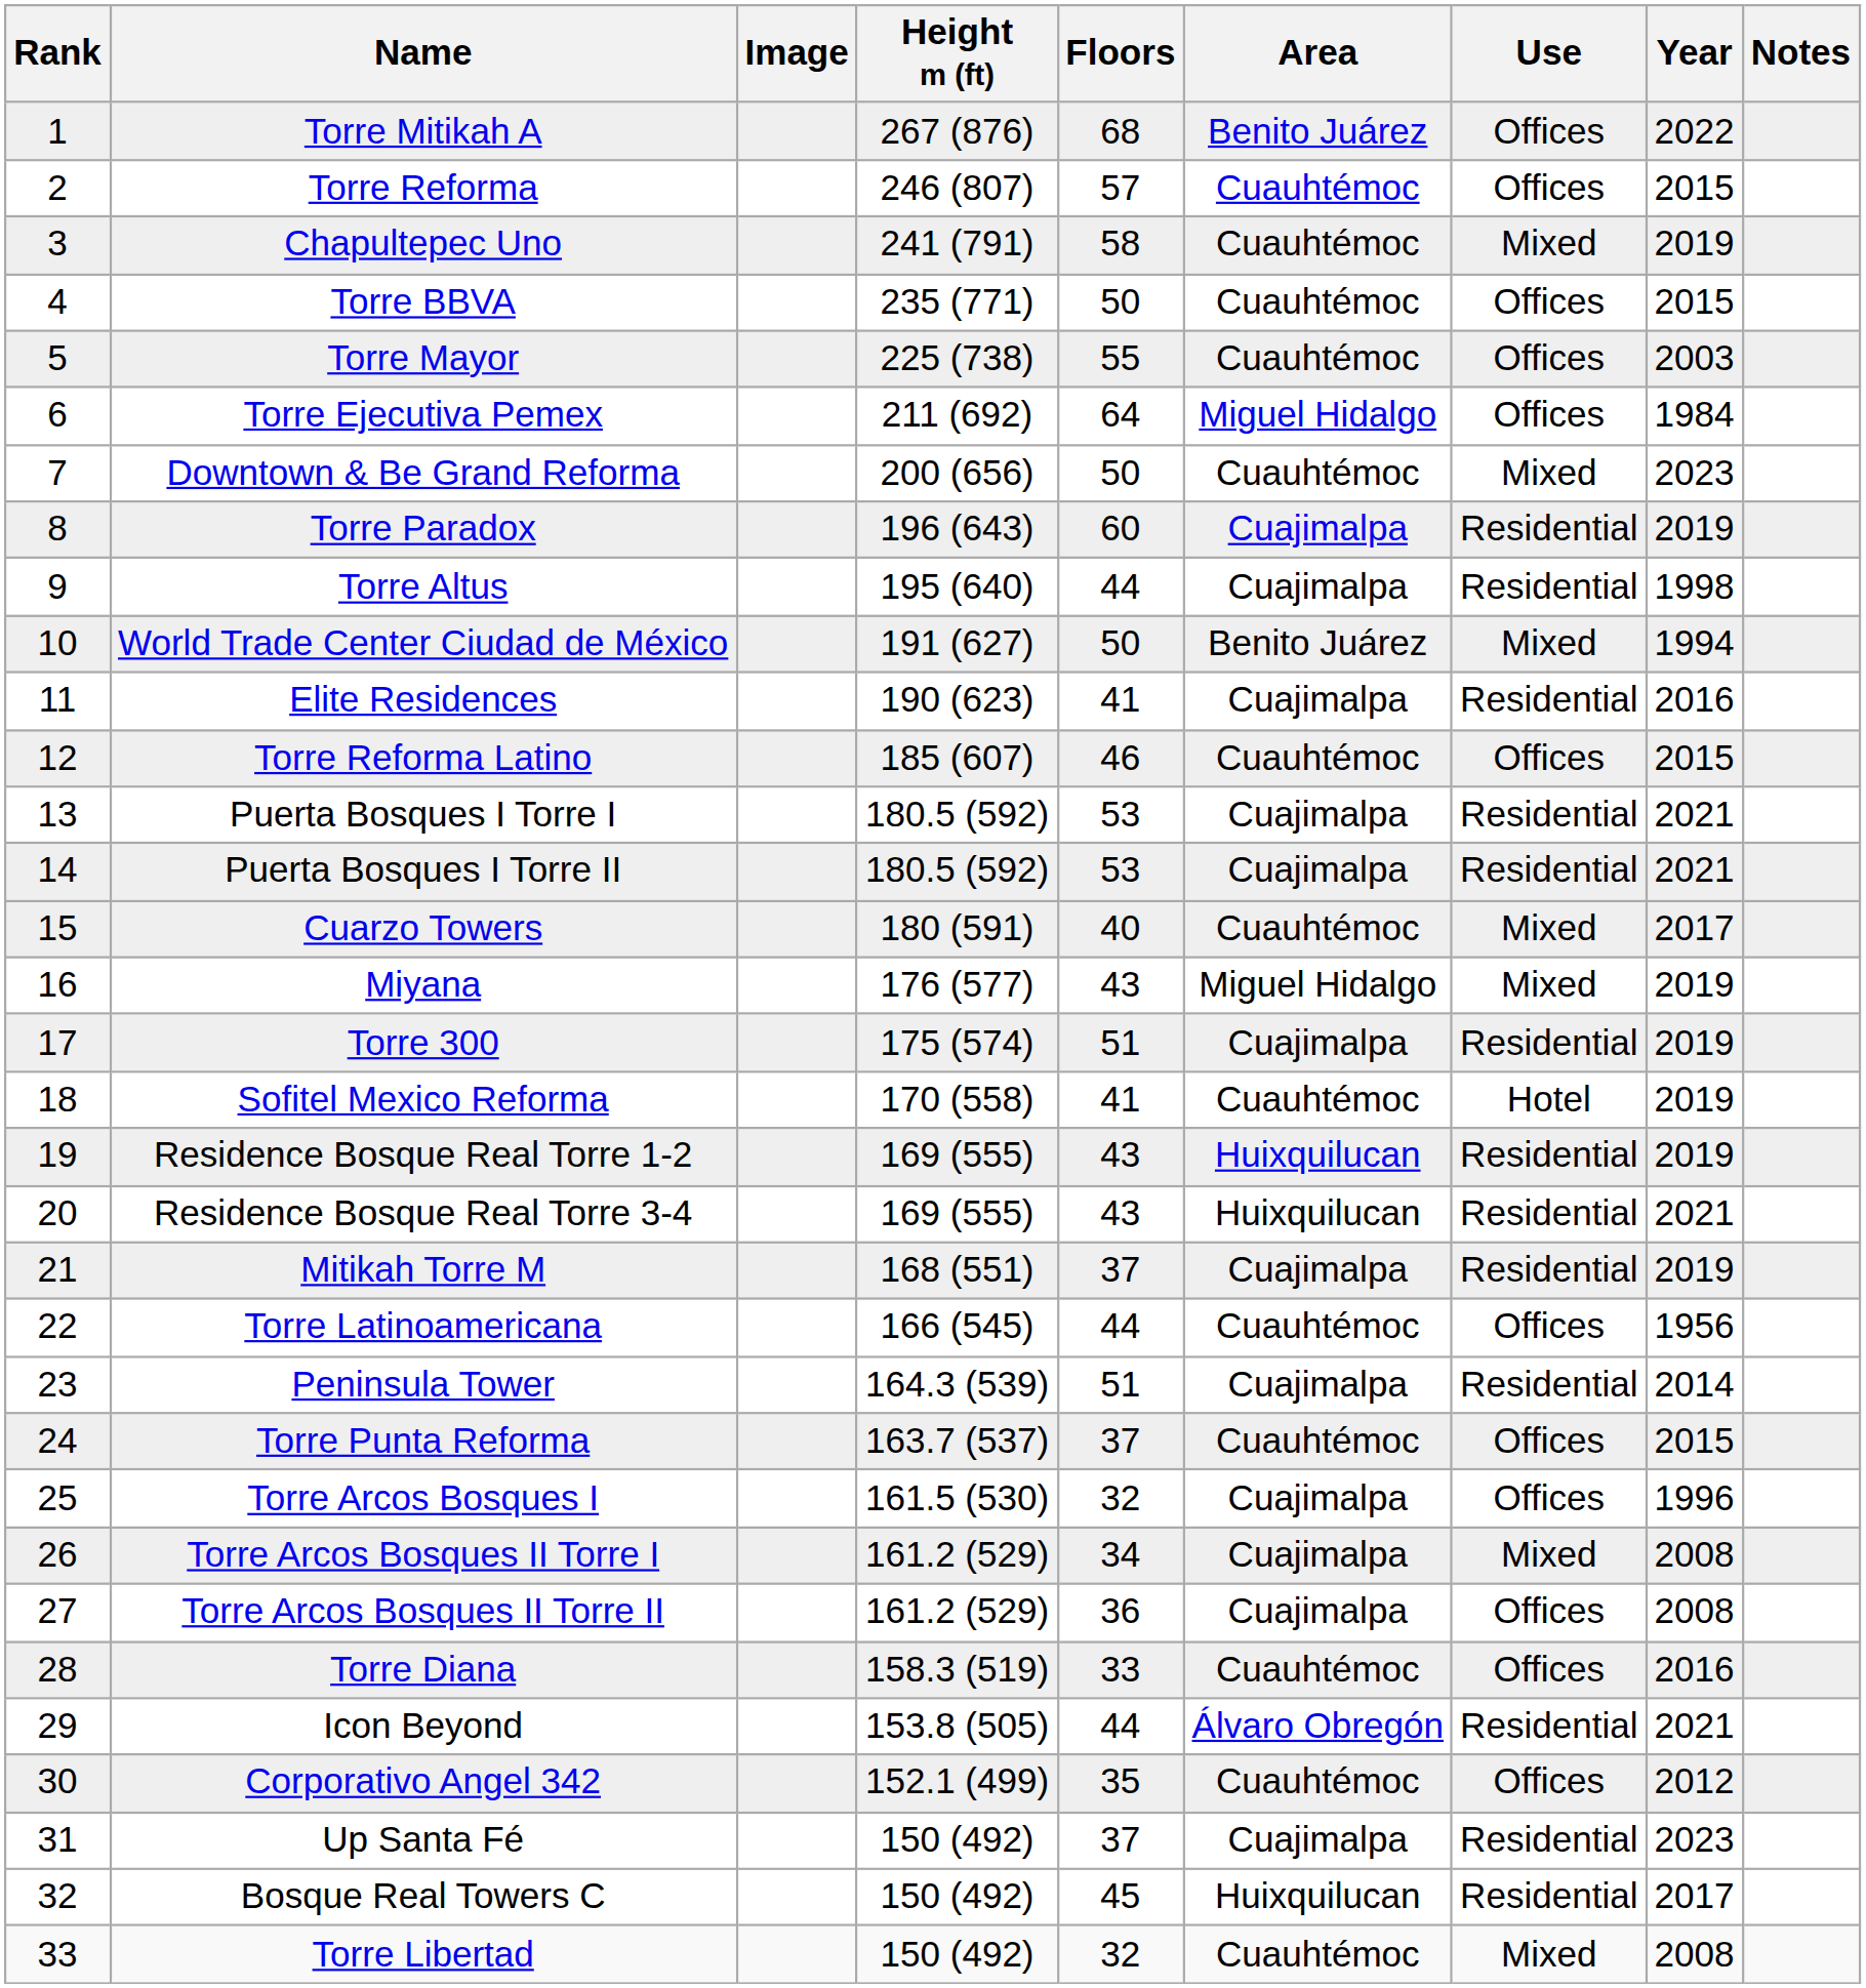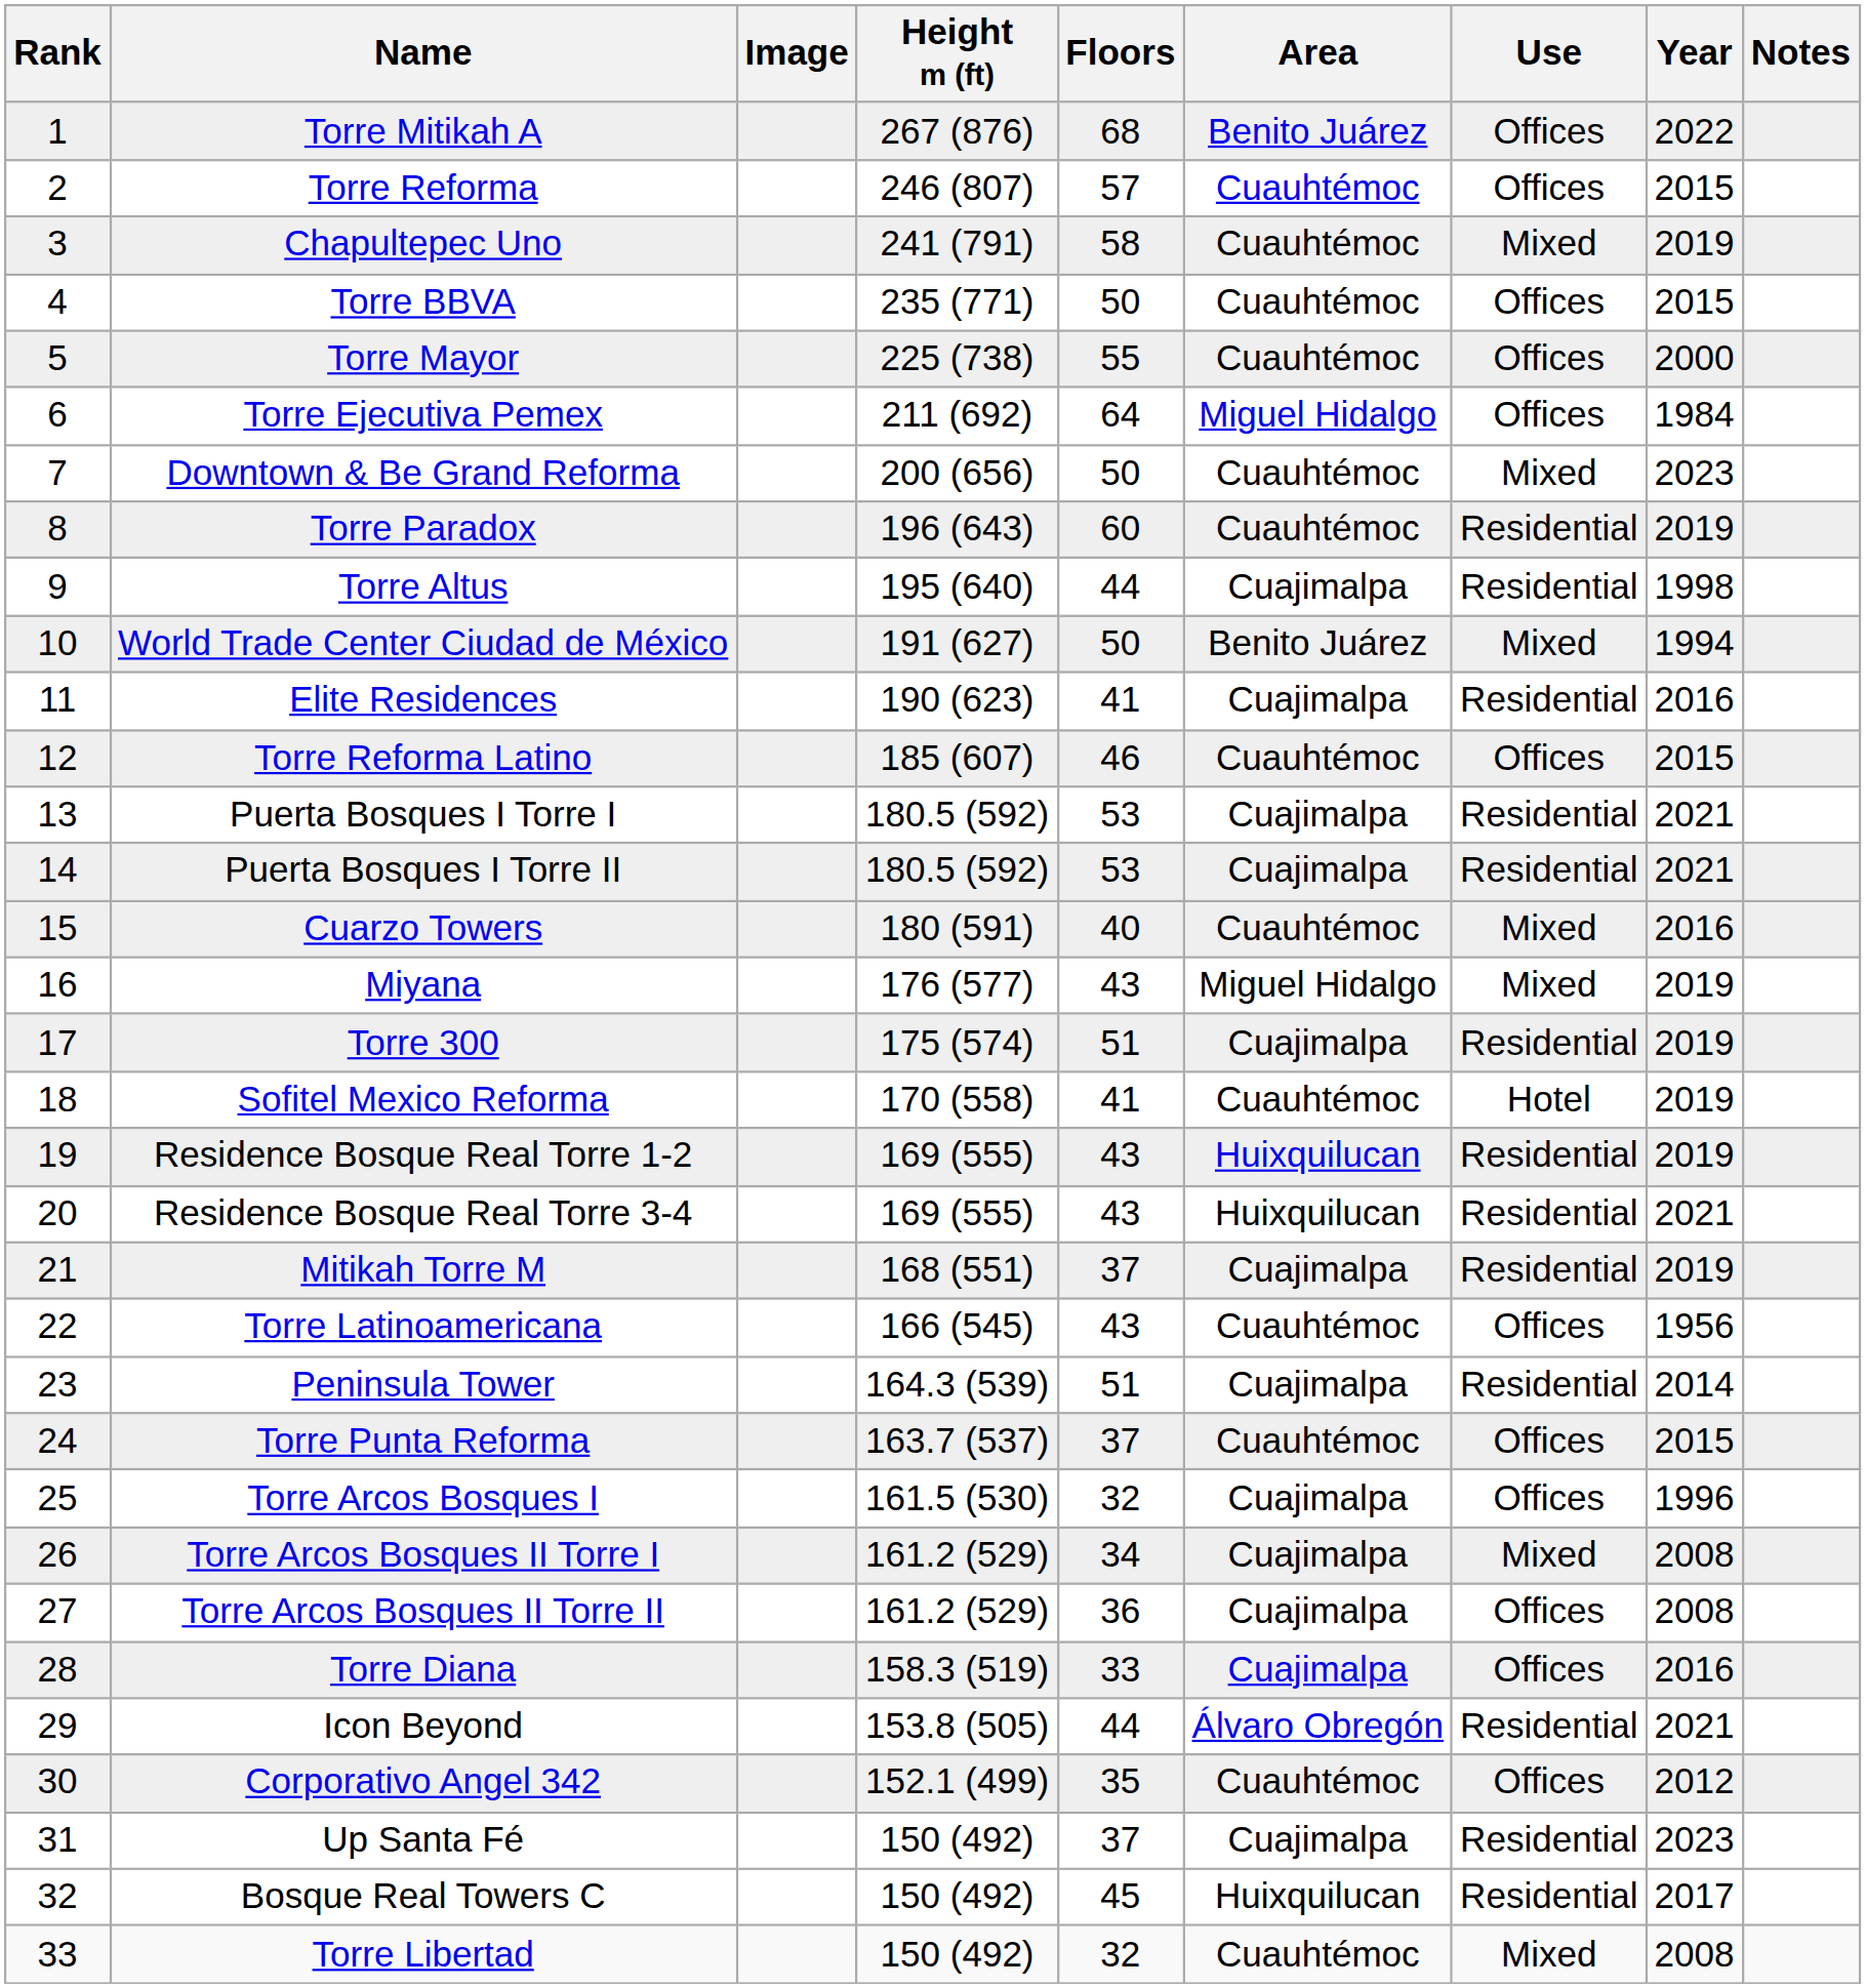Torre Mayor | Year: 2003 -> 2000
Torre Paradox | Area: Cuajimalpa -> Cuauhtémoc
Cuarzo Towers | Year: 2017 -> 2016
Torre Latinoamericana | Floors: 44 -> 43
Torre Diana | Area: Cuauhtémoc -> Cuajimalpa
